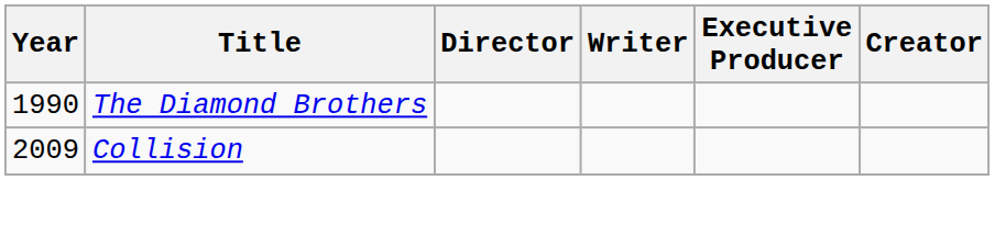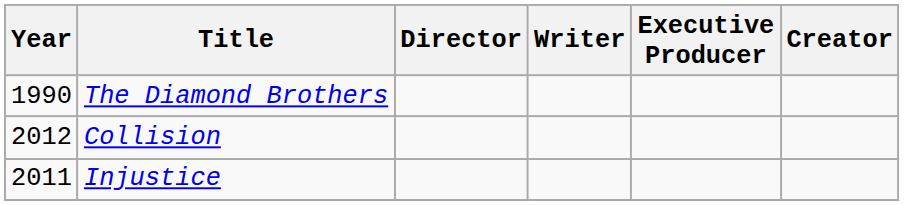Collision | Year: 2009 -> 2012
+ row: 2011 | Injustice
